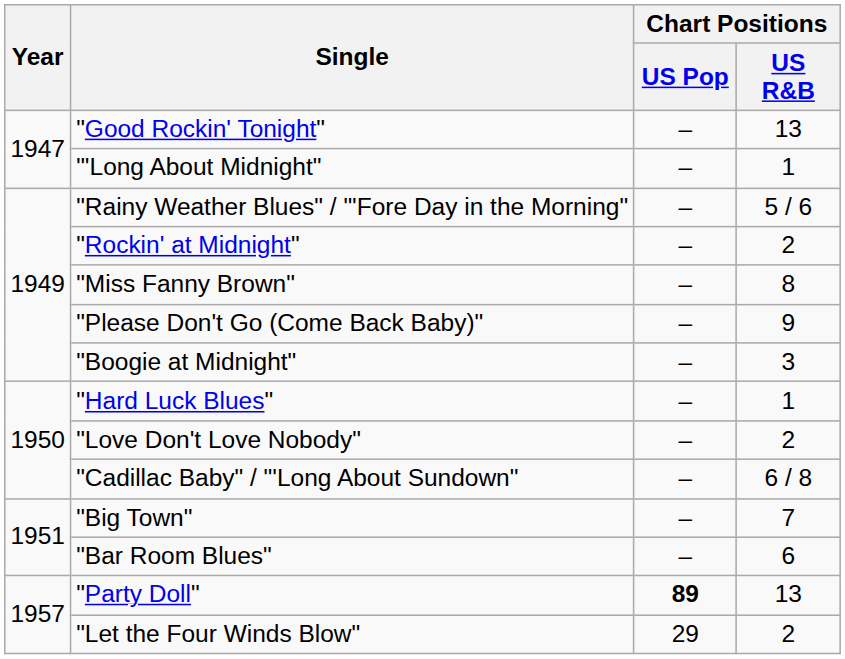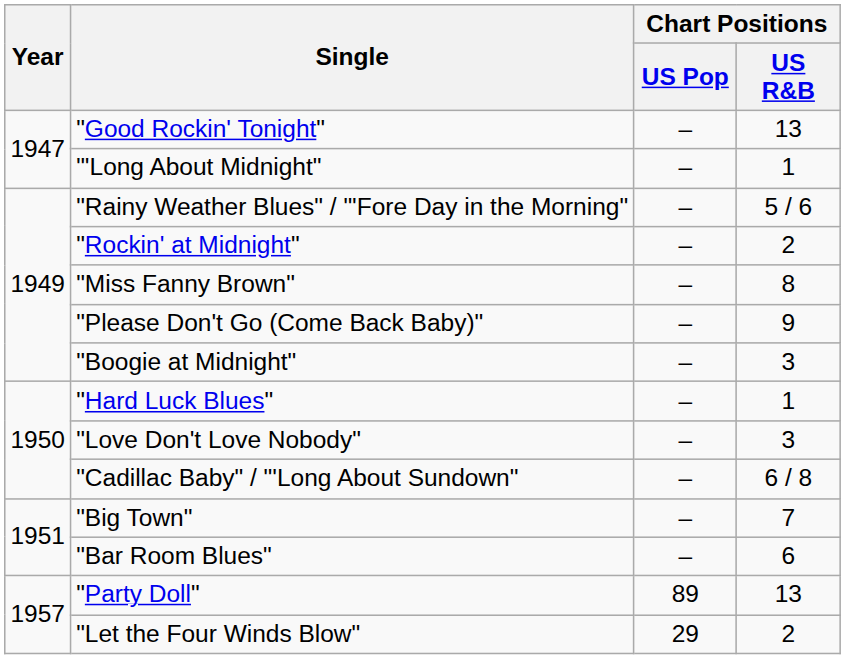"Love Don't Love Nobody" | Chart Positions / US R&B: 2 -> 3
"Party Doll" | Chart Positions / US Pop: bold -> normal
